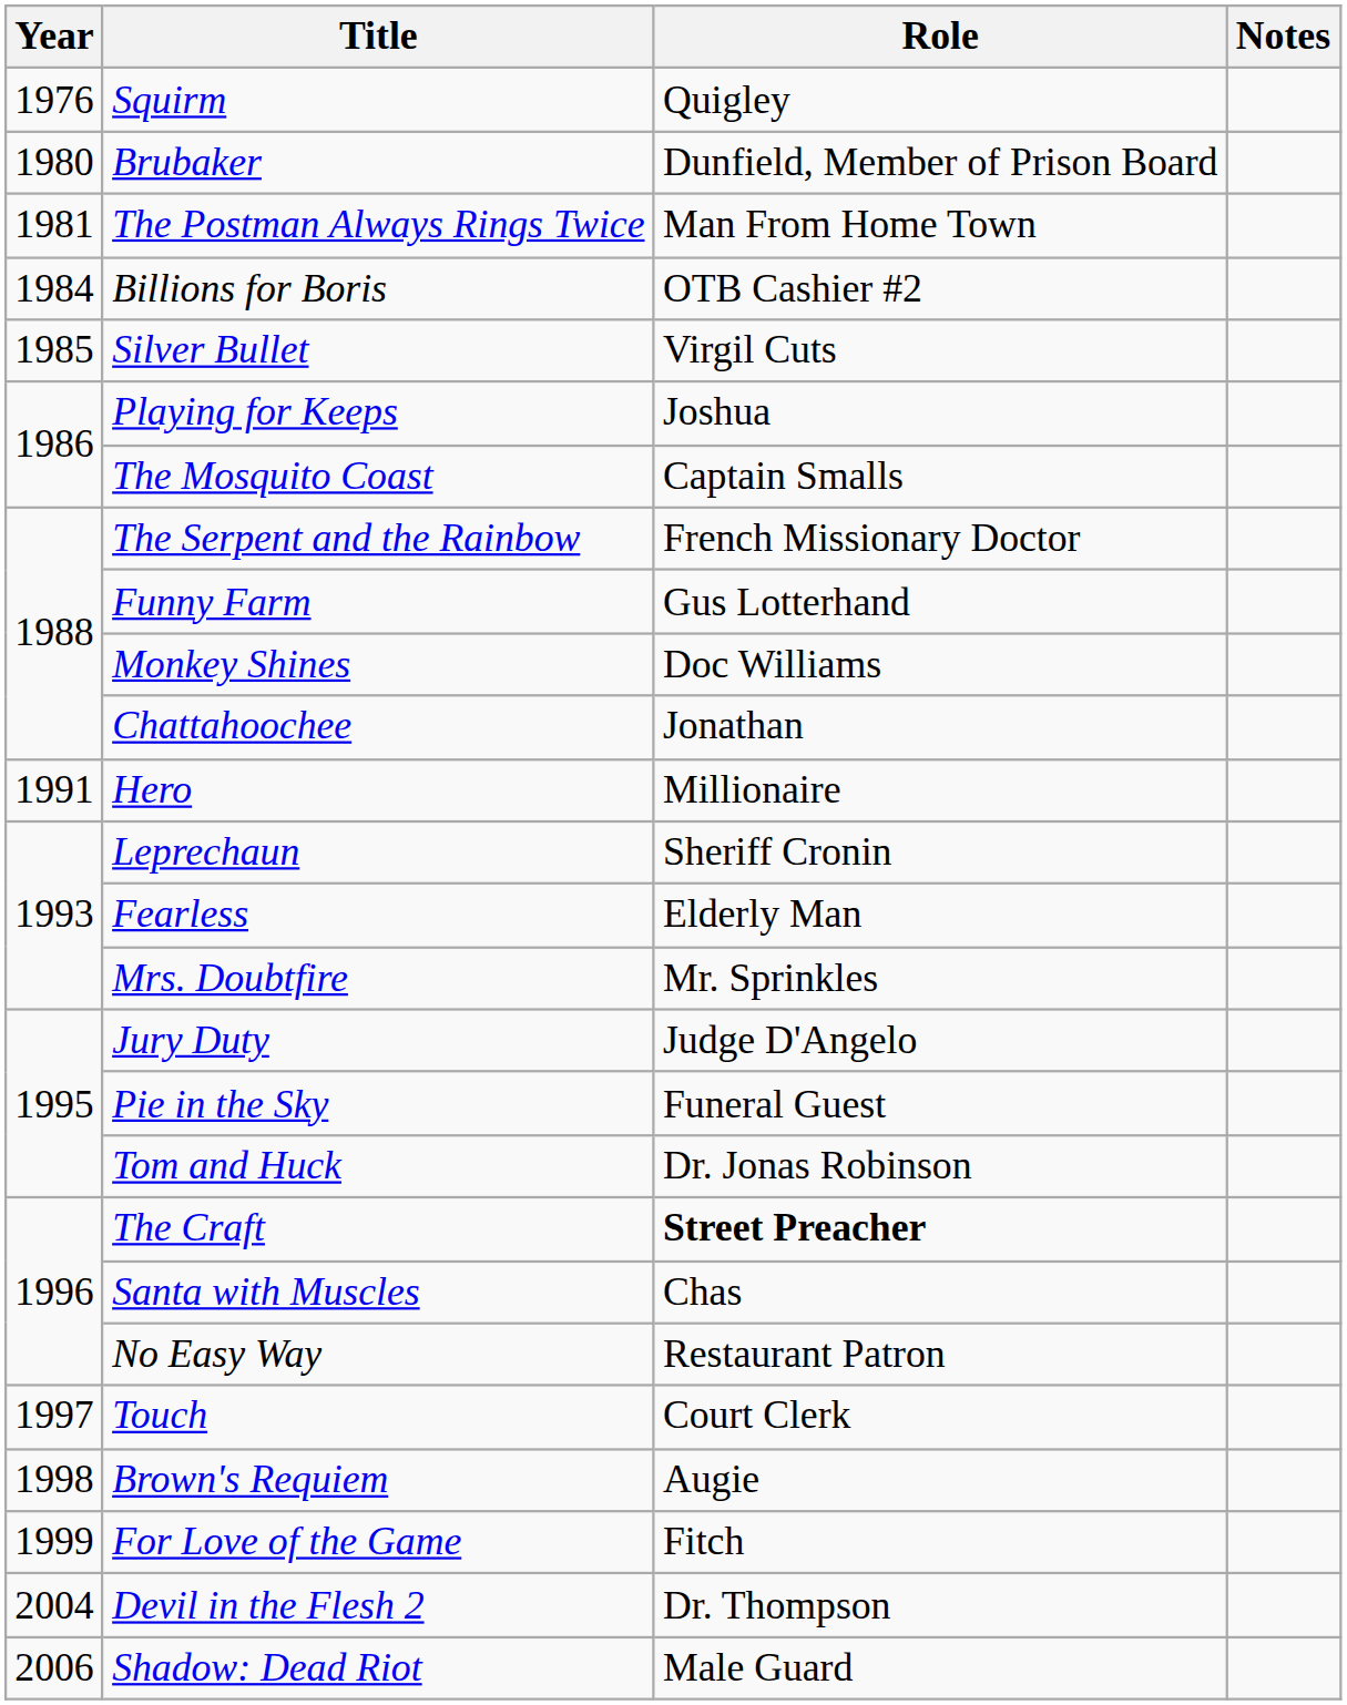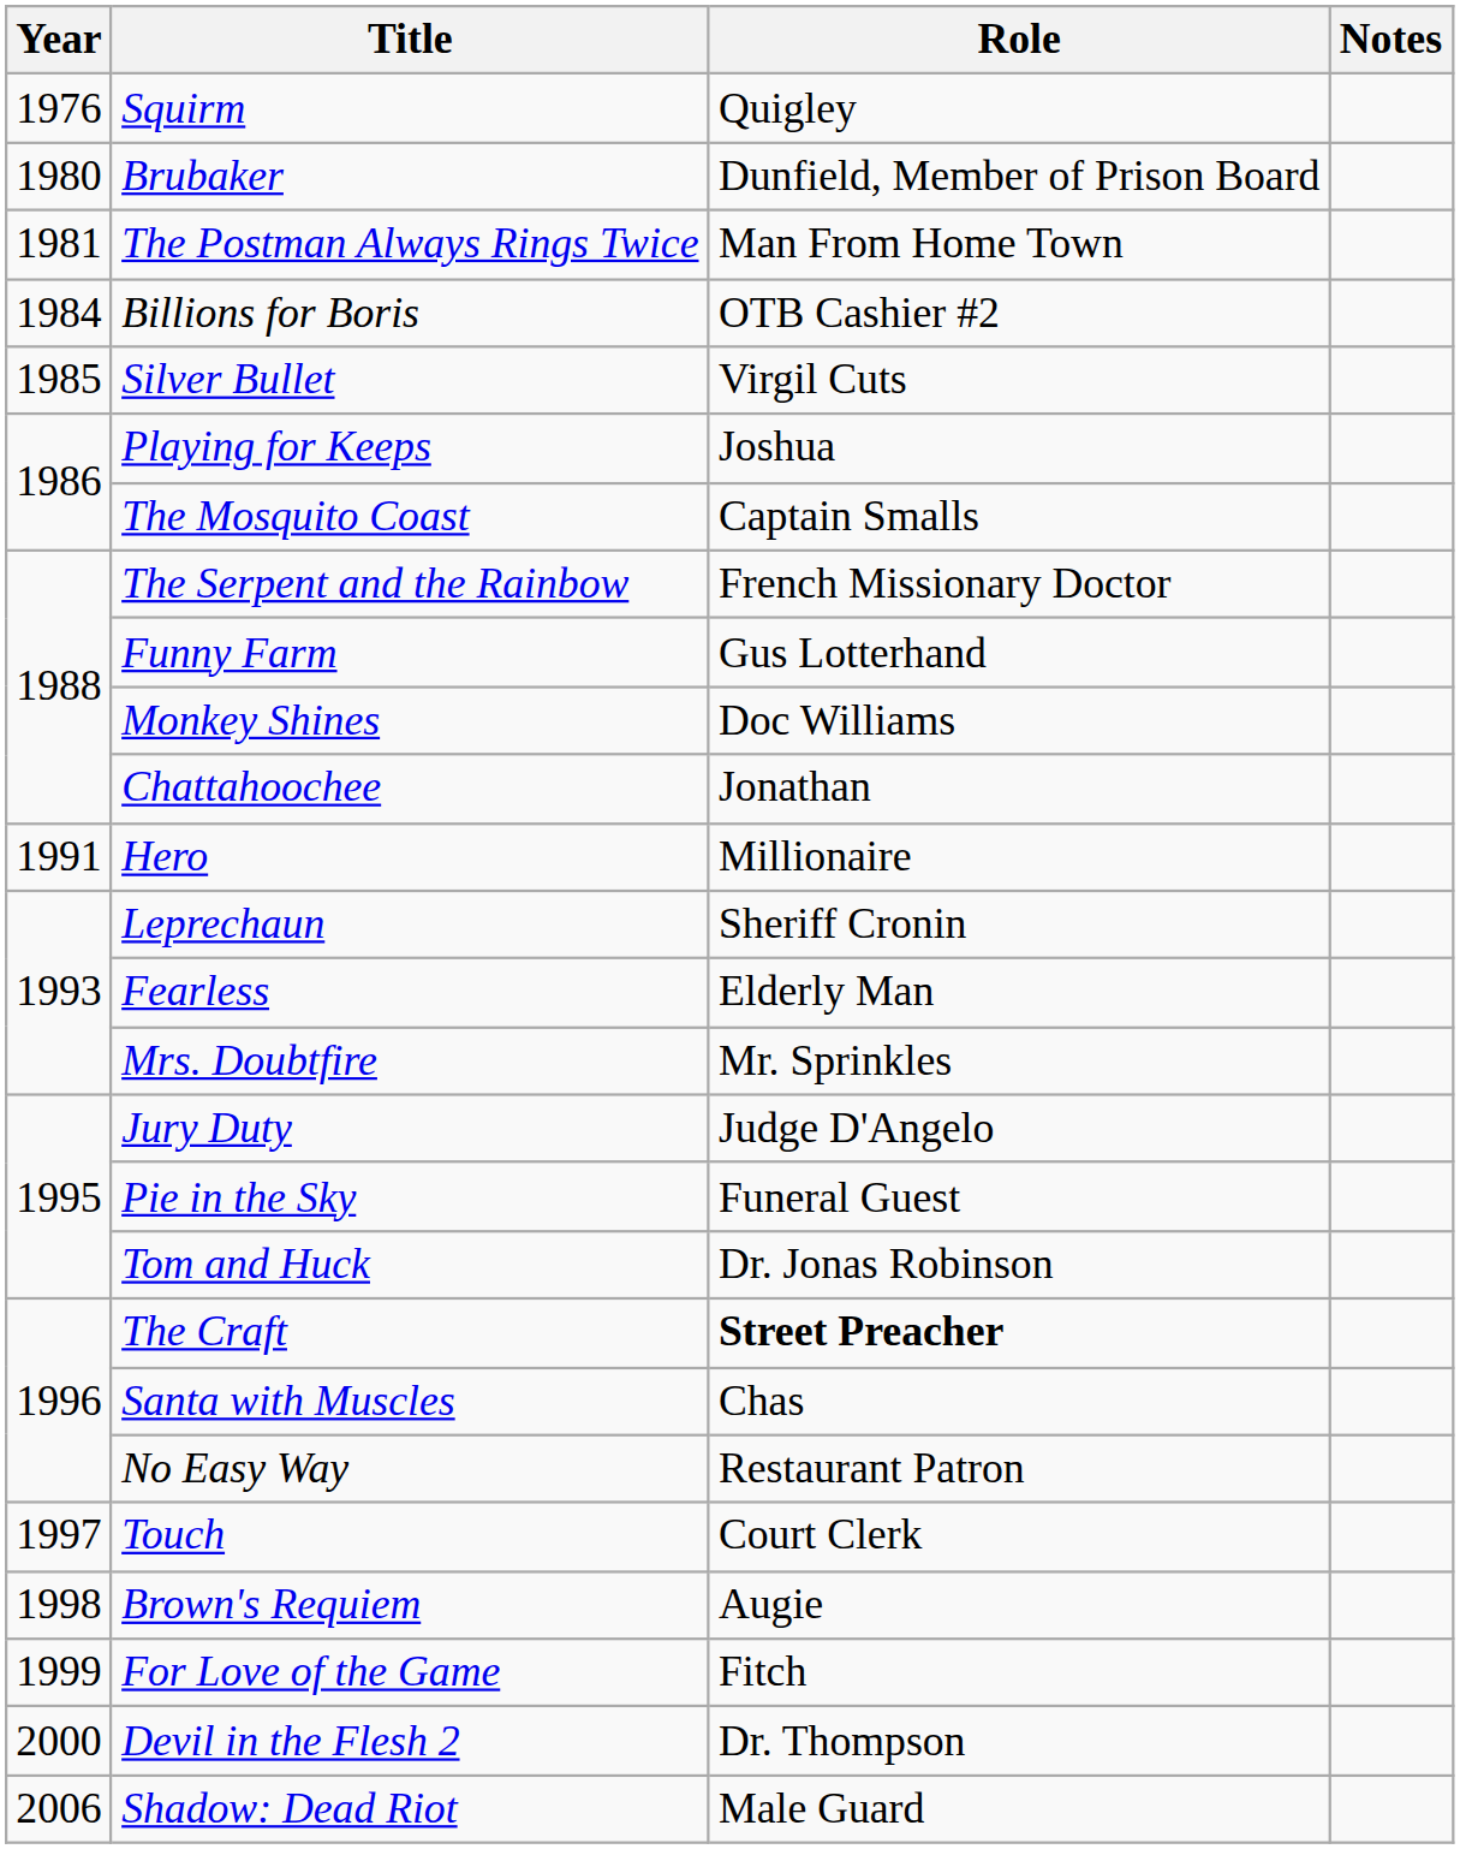Devil in the Flesh 2 | Year: 2004 -> 2000
